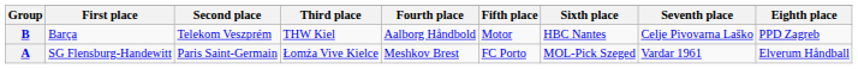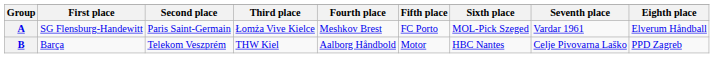rows swapped: A <-> B
